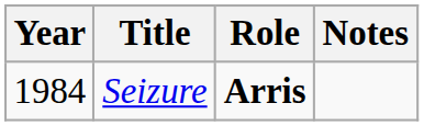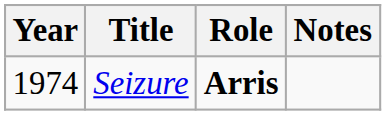Seizure | Year: 1984 -> 1974
